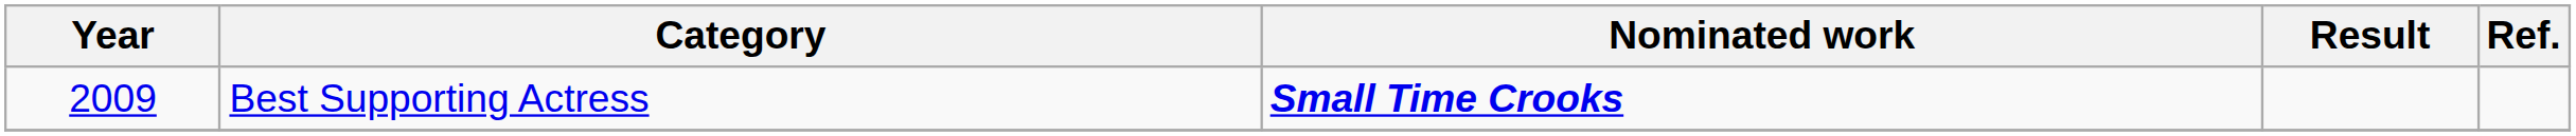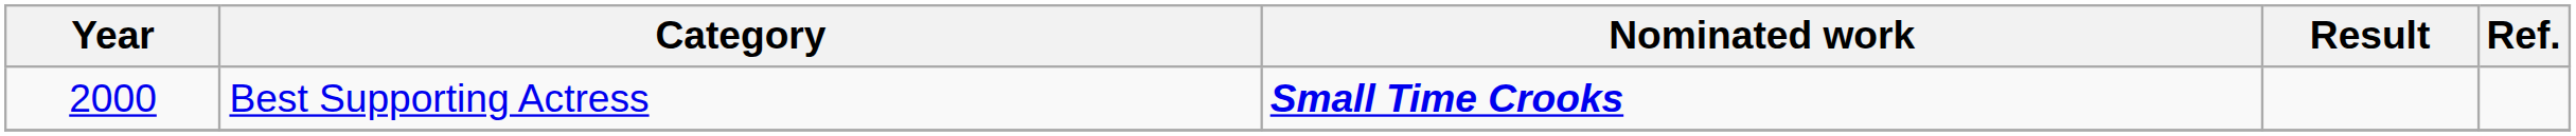Best Supporting Actress | Year: 2009 -> 2000
